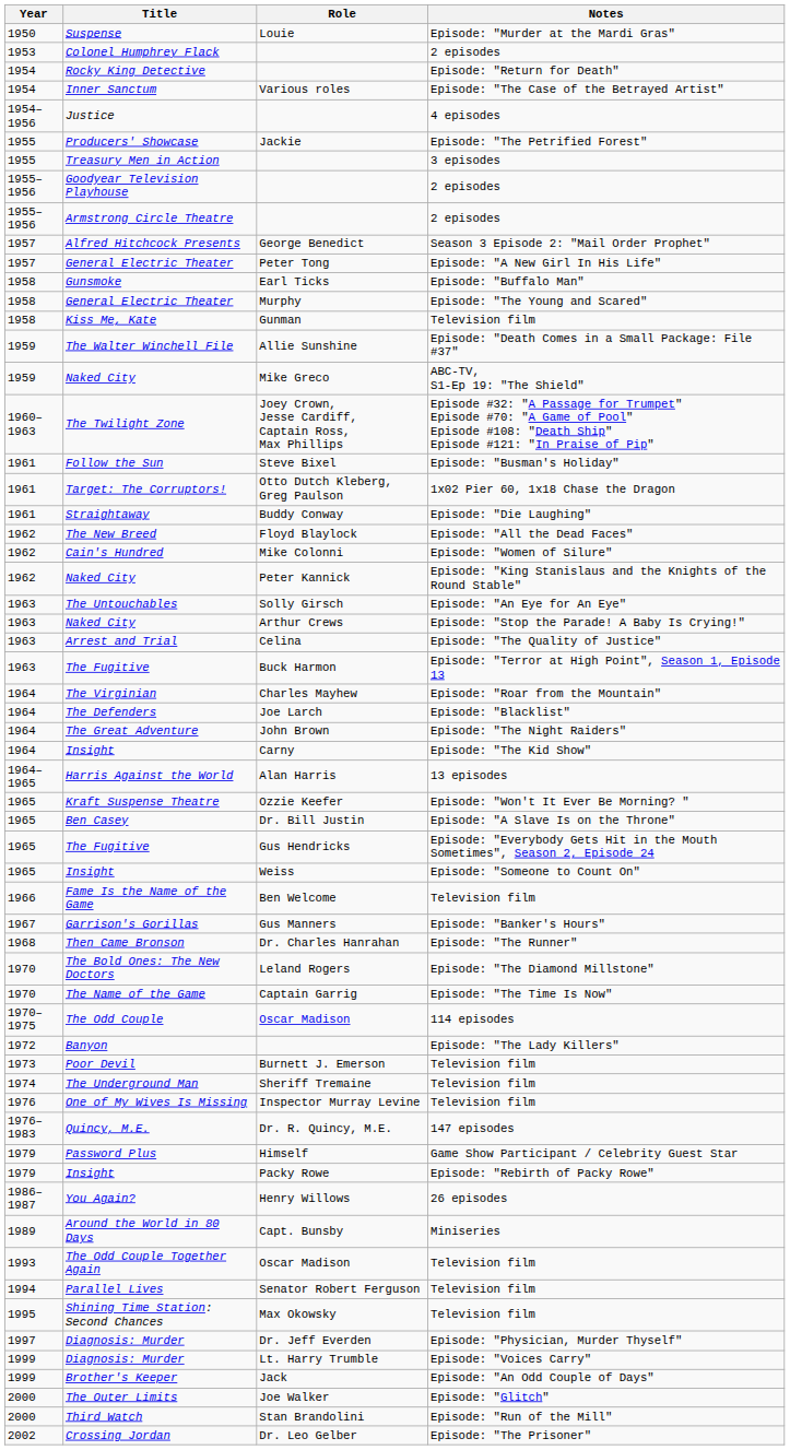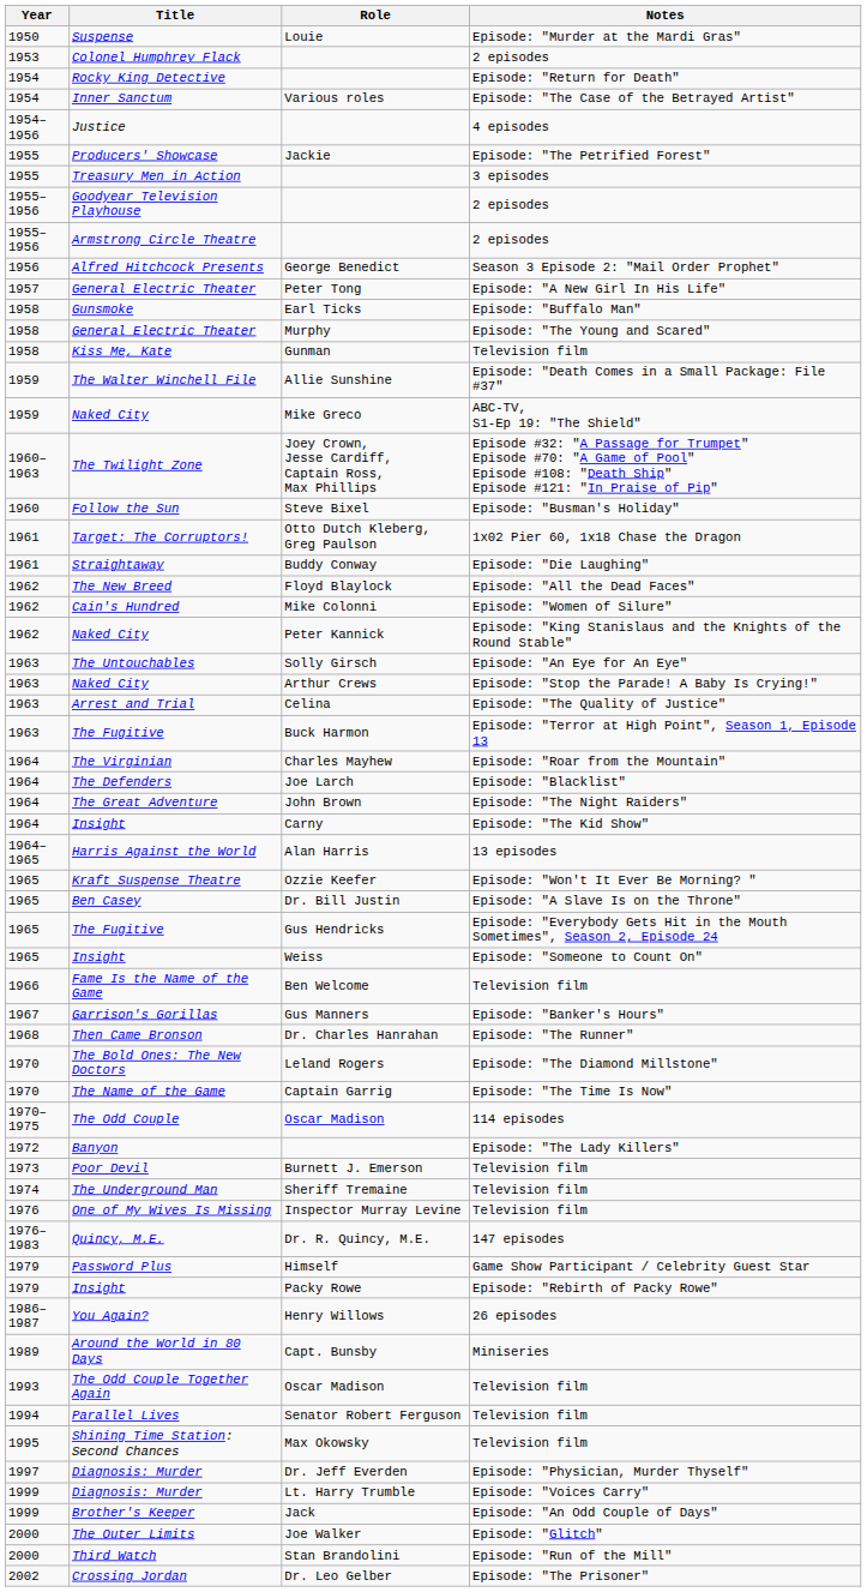Alfred Hitchcock Presents | Year: 1957 -> 1956
Follow the Sun | Year: 1961 -> 1960
